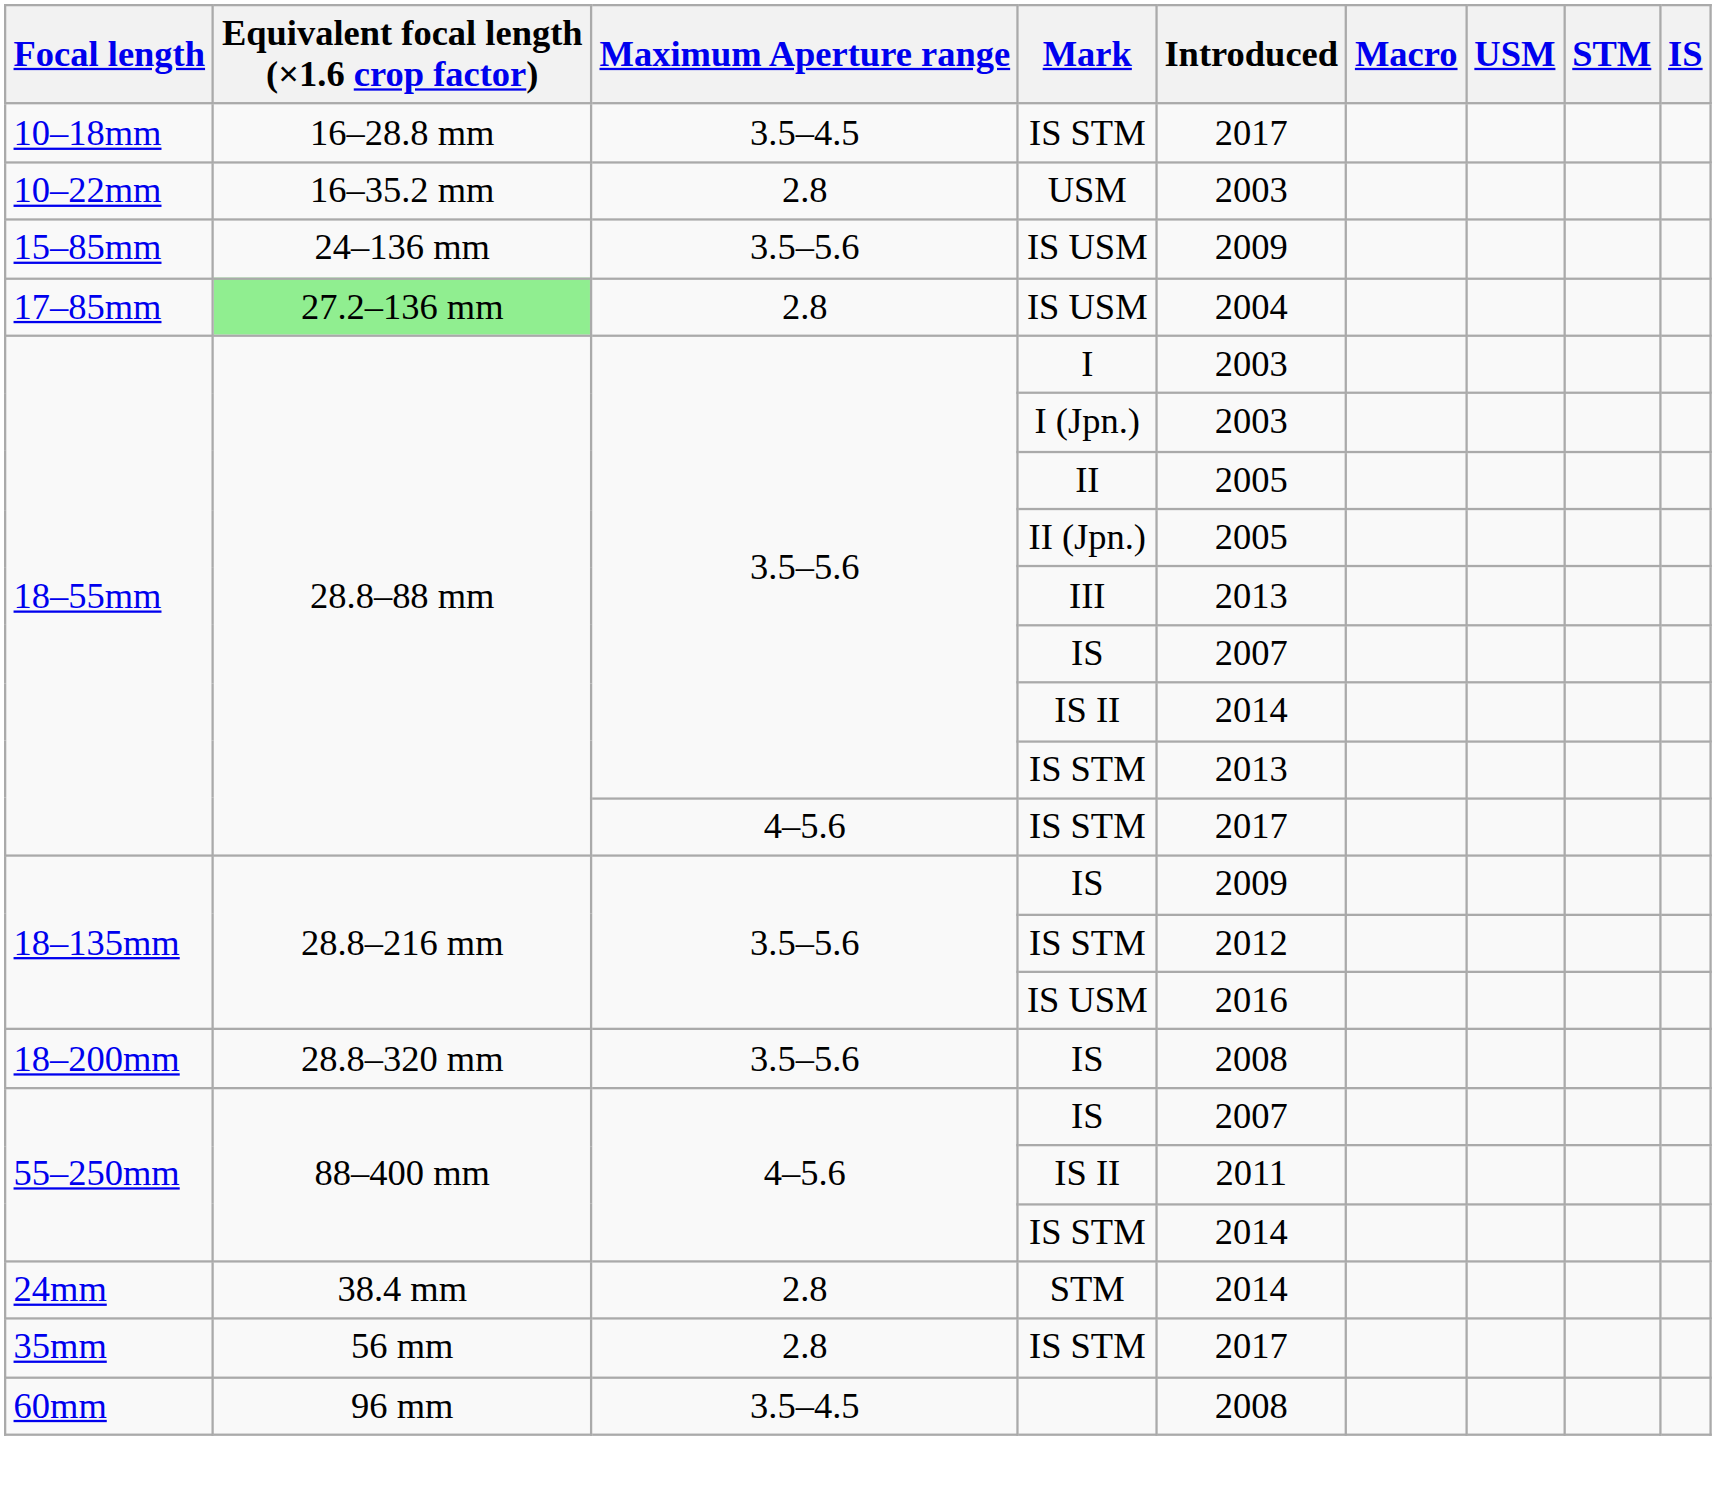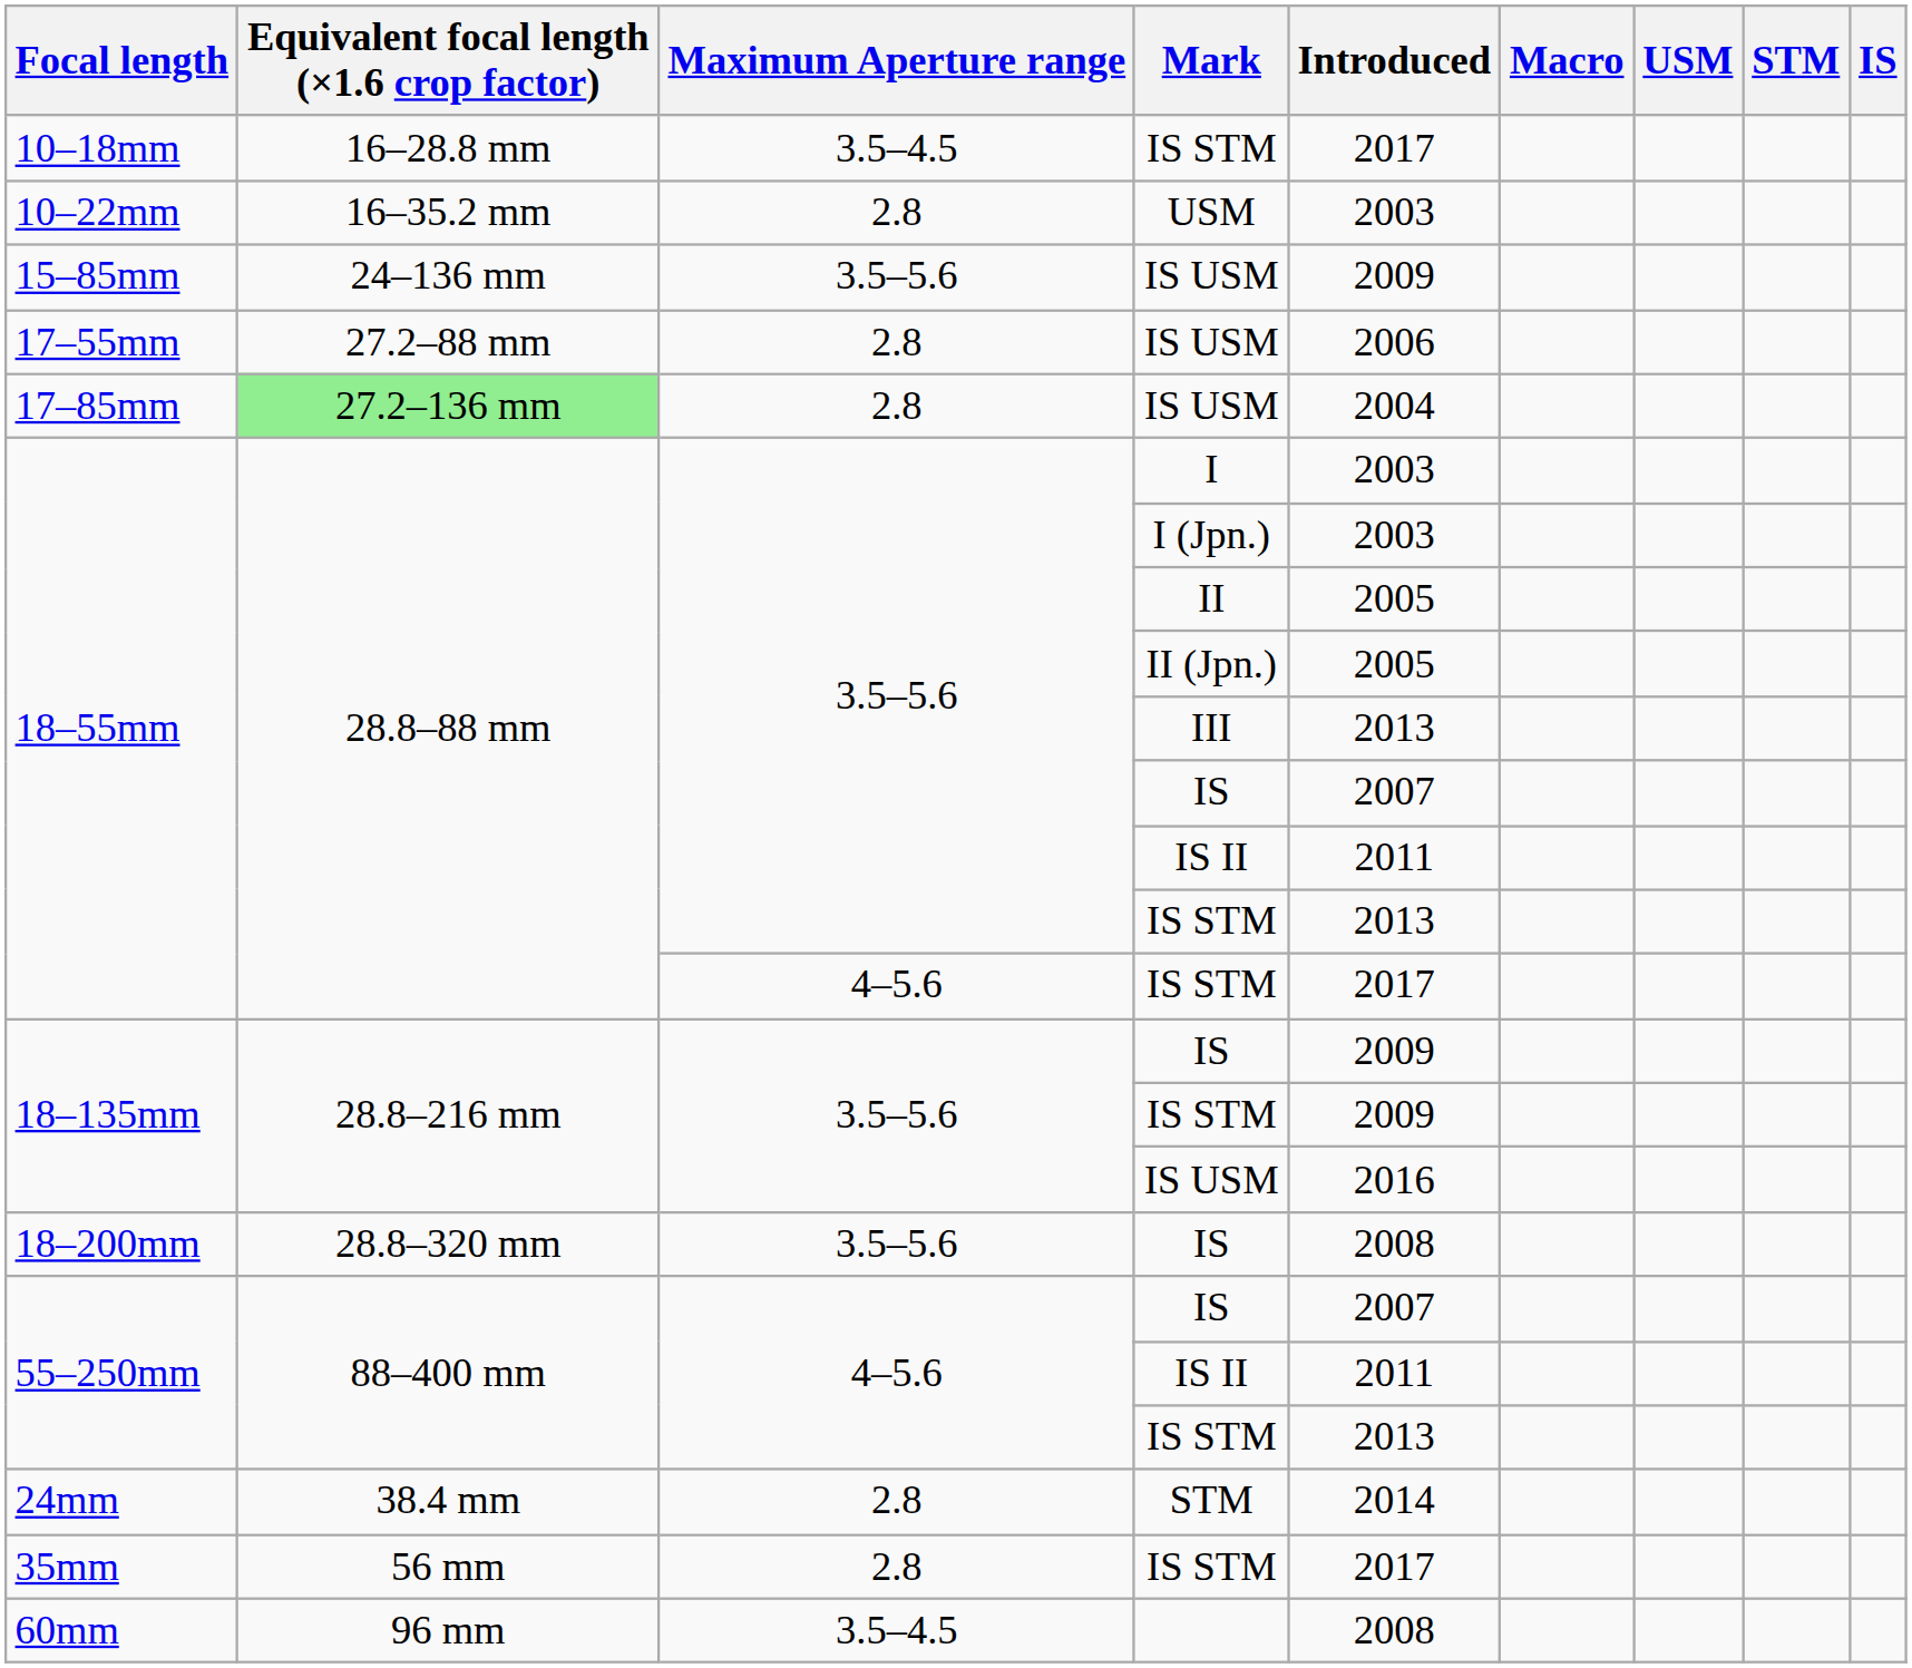+ row: 17–55mm | 27.2–88 mm | 2.8 | IS USM | 2006
18–55mm / IS II | Introduced: 2014 -> 2011
18–135mm / IS STM | Introduced: 2012 -> 2009
55–250mm / IS STM | Introduced: 2014 -> 2013
